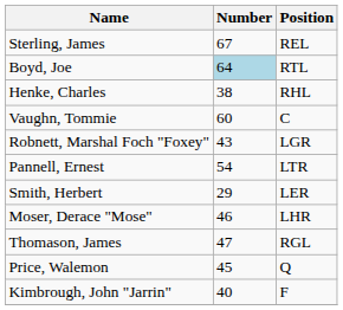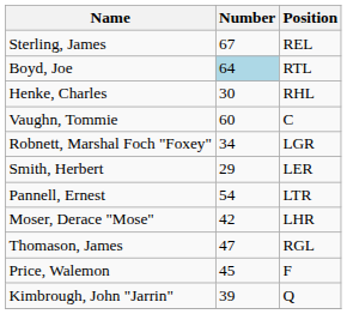Henke, Charles | Number: 38 -> 30
Robnett, Marshal Foch "Foxey" | Number: 43 -> 34
rows swapped: Pannell, Ernest <-> Smith, Herbert
Moser, Derace "Mose" | Number: 46 -> 42
Price, Walemon | Position: Q -> F
Kimbrough, John "Jarrin" | Number: 40 -> 39
Kimbrough, John "Jarrin" | Position: F -> Q
